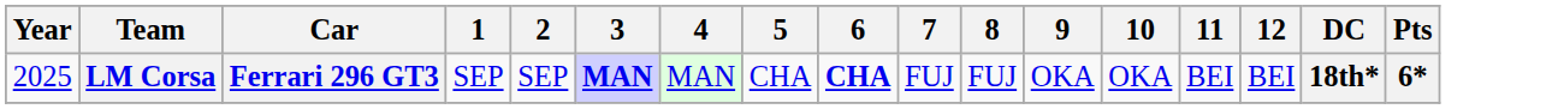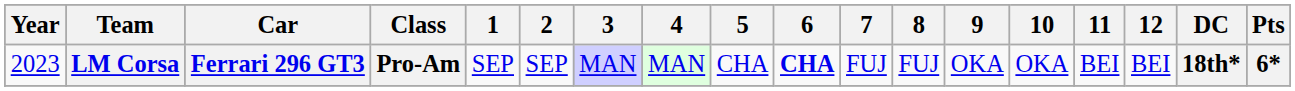+ column: Class | Pro-Am
LM Corsa | Year: 2025 -> 2023
LM Corsa | 3: bold -> normal
